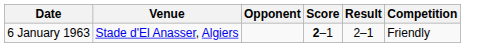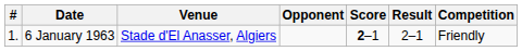+ column: # | 1.
